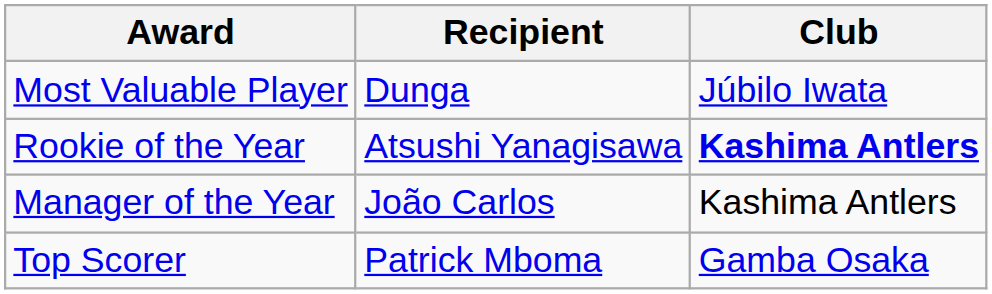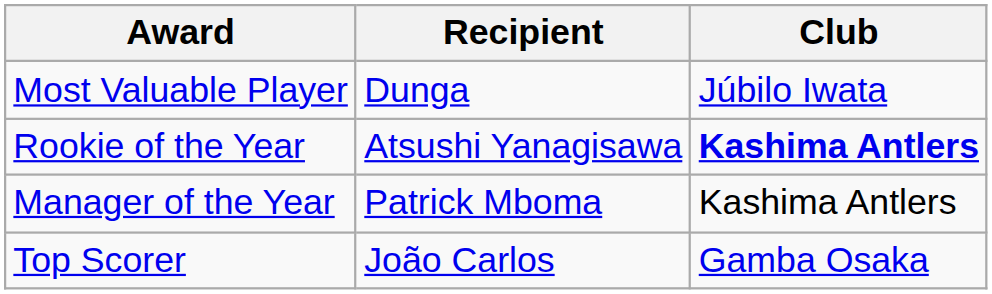Manager of the Year | Recipient: João Carlos -> Patrick Mboma
Top Scorer | Recipient: Patrick Mboma -> João Carlos
